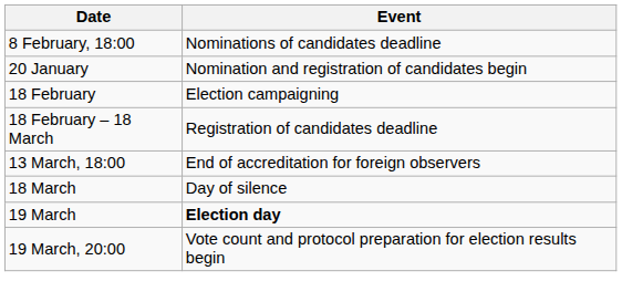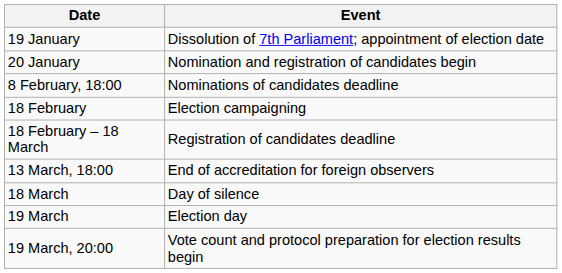+ row: 19 January | Dissolution of 7th Parliament; appointment of election date
rows swapped: 20 January <-> 8 February, 18:00
19 March | Event: bold -> normal
